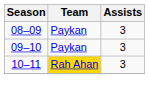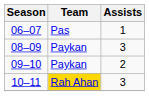+ row: 06–07 | Pas | 1
09–10 | Assists: 3 -> 2
